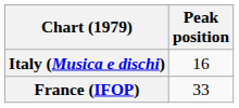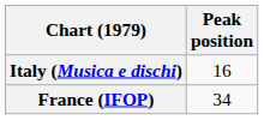France (IFOP) | Peak position: 33 -> 34
